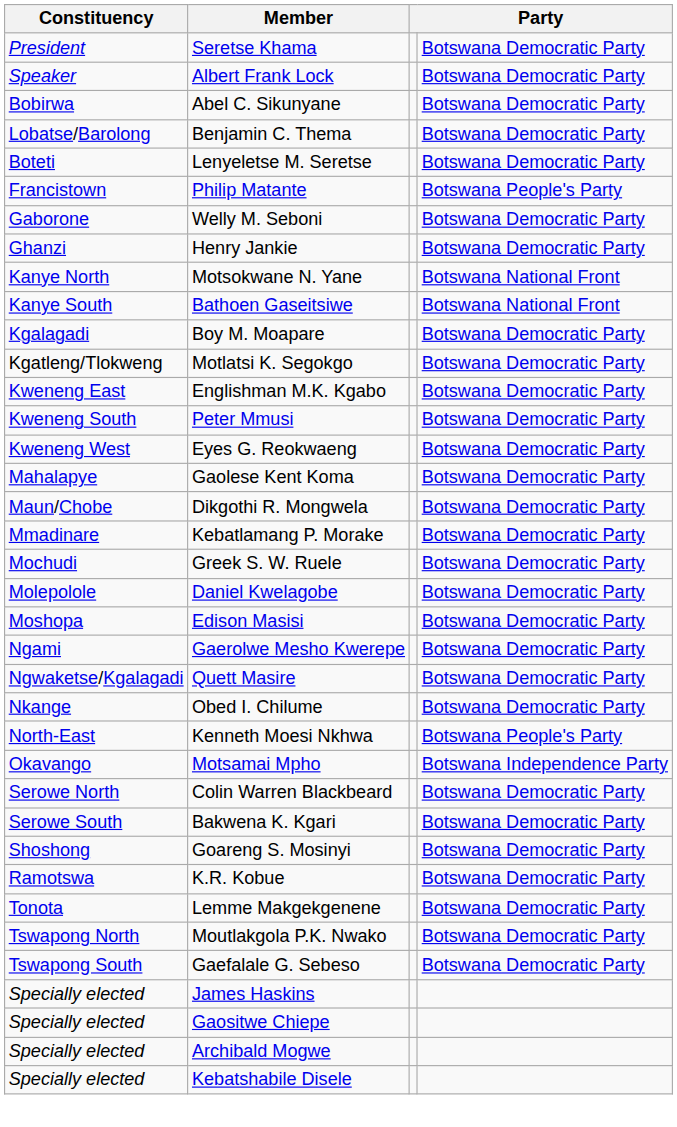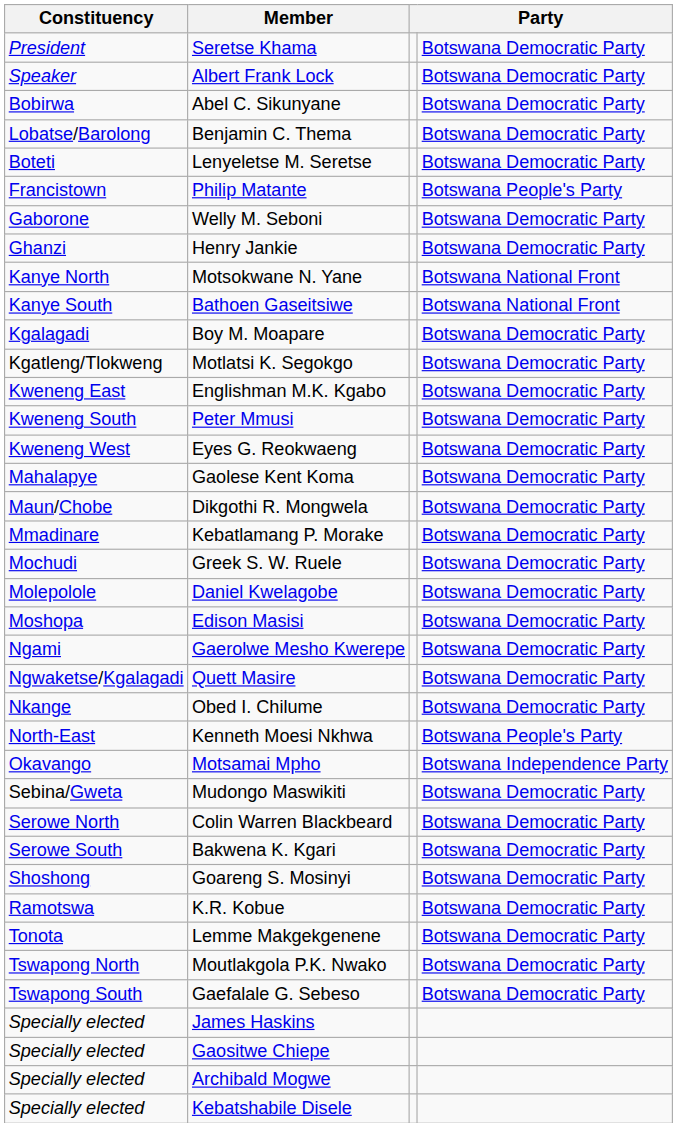+ row: Sebina/Gweta | Mudongo Maswikiti | Botswana Democratic Party
